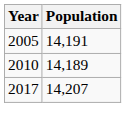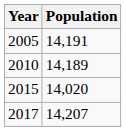+ row: 2015 | 14,020
